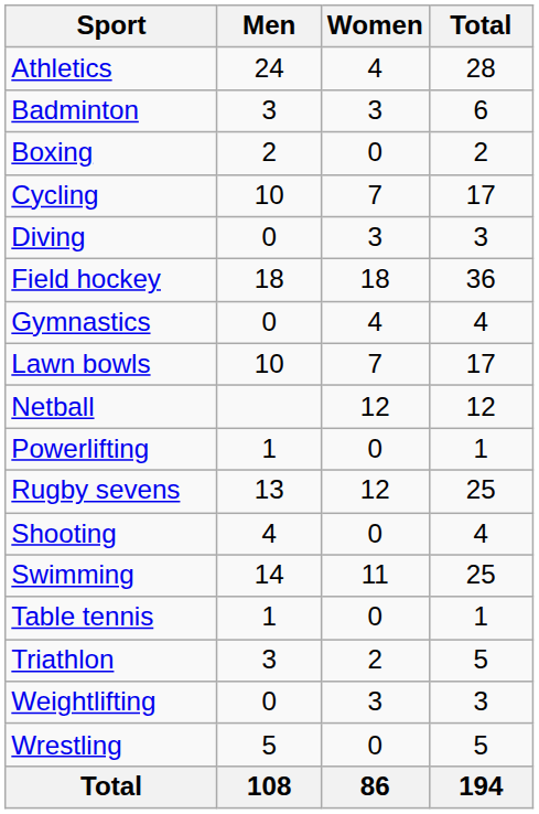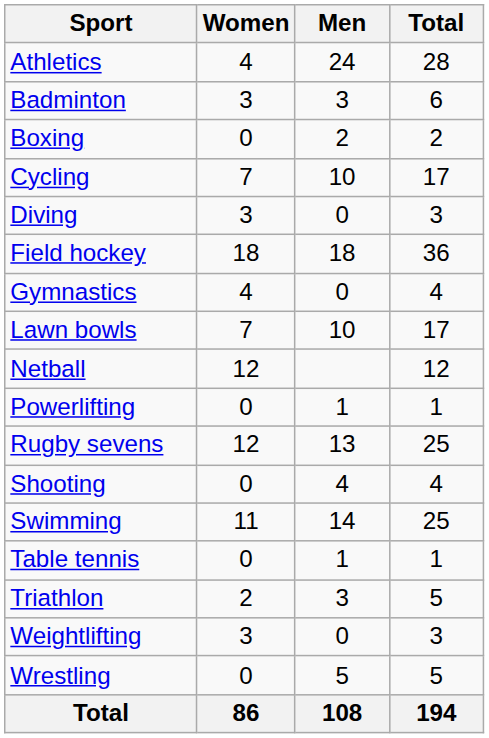columns swapped: Men <-> Women
